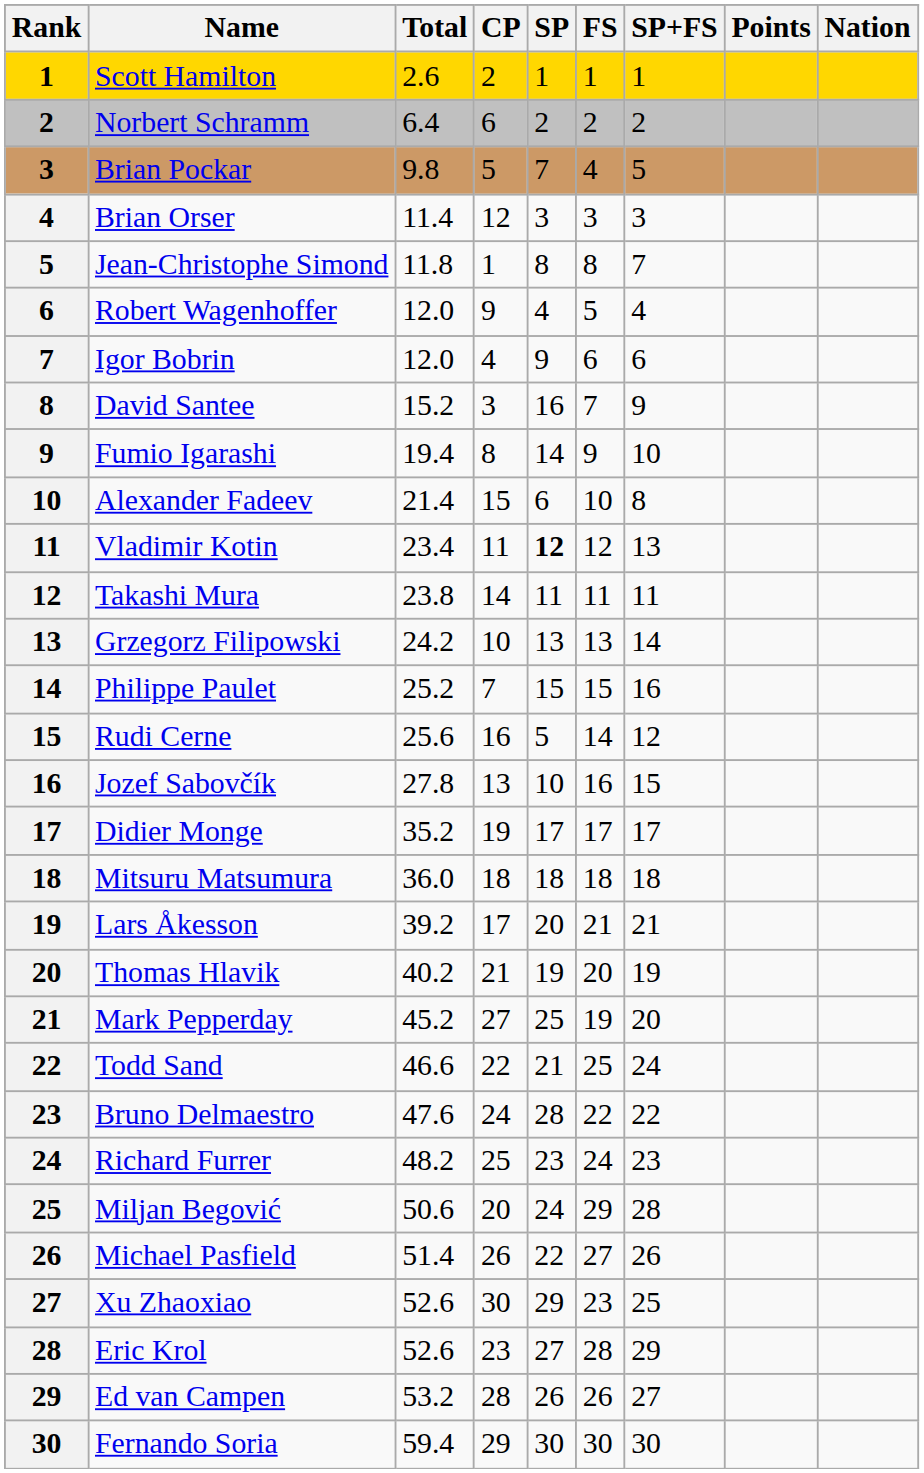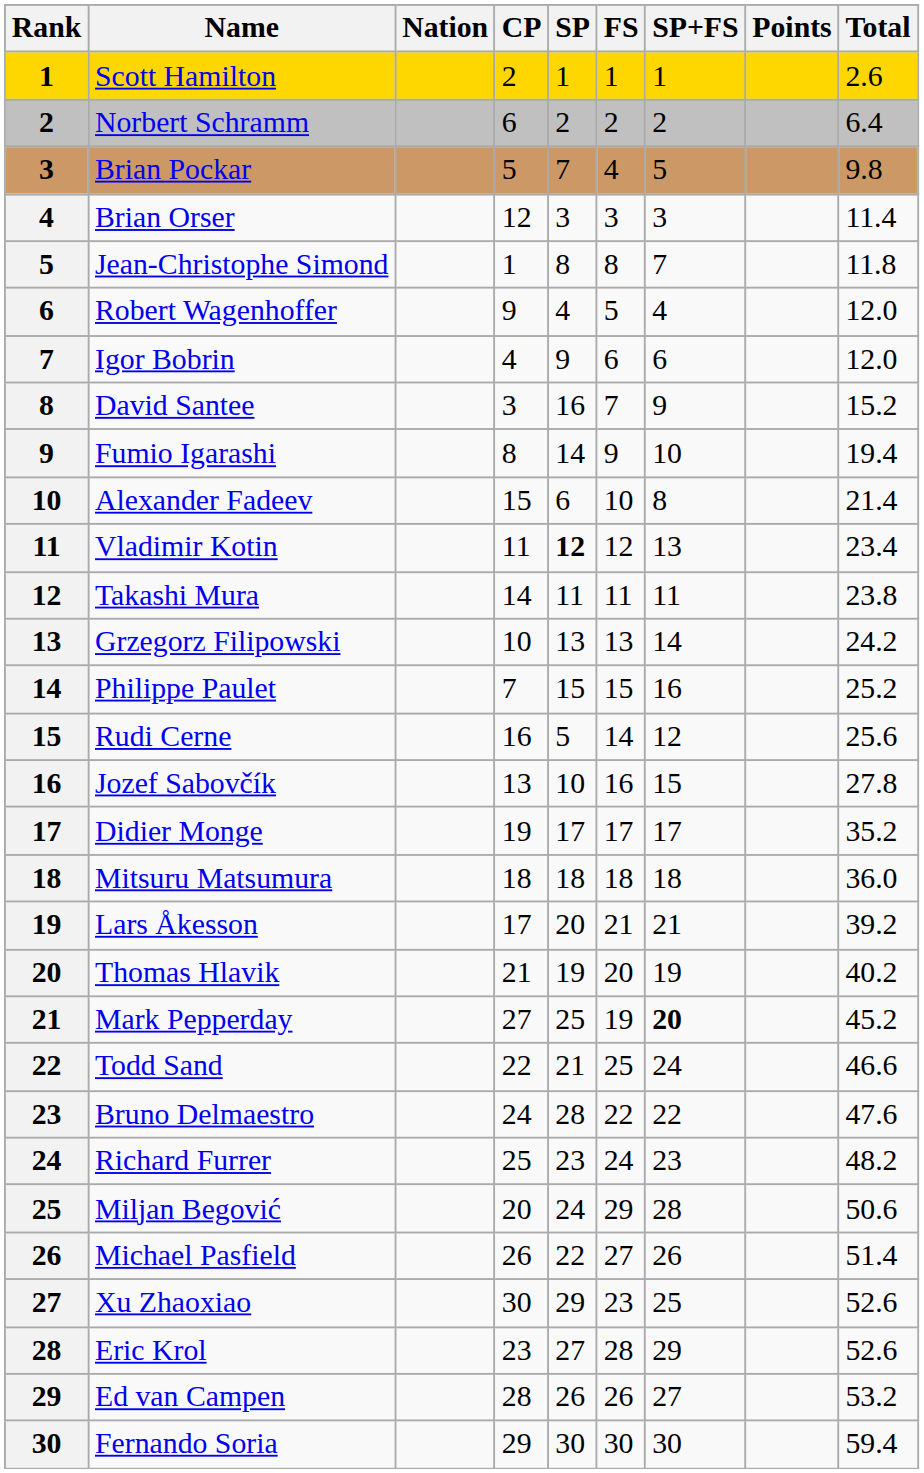columns swapped: Nation <-> Total
Mark Pepperday | SP+FS: normal -> bold
